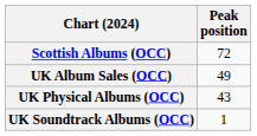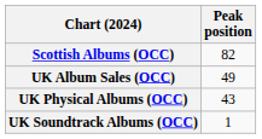Scottish Albums (OCC) | Peak position: 72 -> 82
